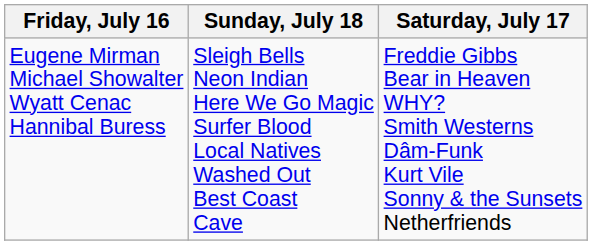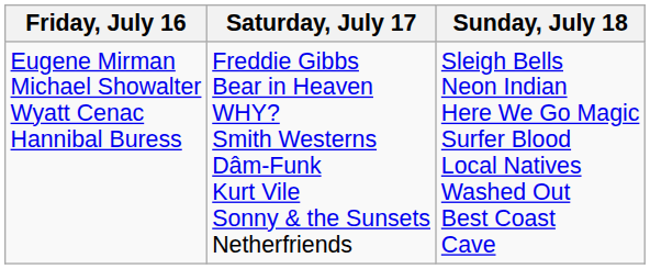columns swapped: Saturday, July 17 <-> Sunday, July 18
